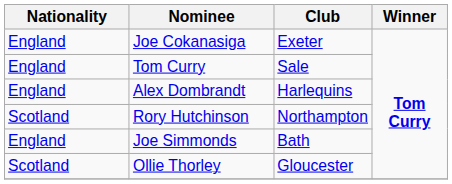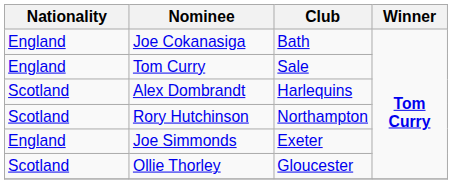Joe Cokanasiga | Club: Exeter -> Bath
Alex Dombrandt | Nationality: England -> Scotland
Joe Simmonds | Club: Bath -> Exeter
